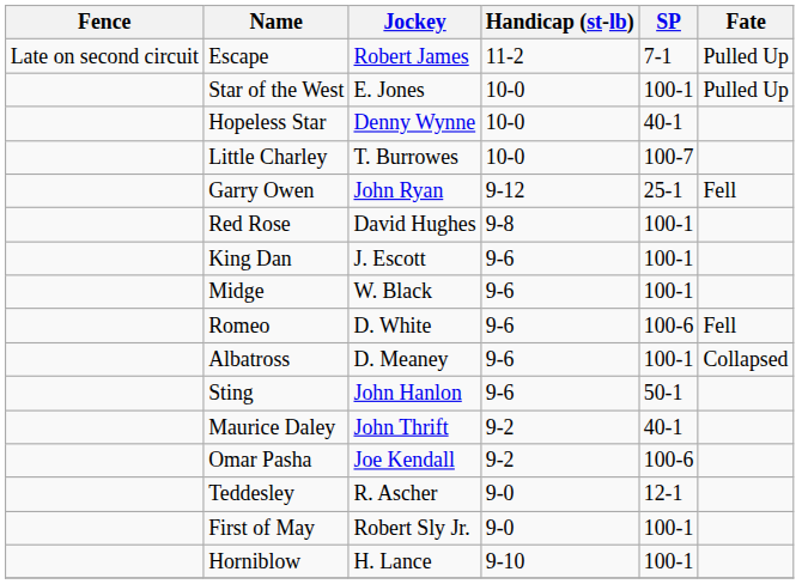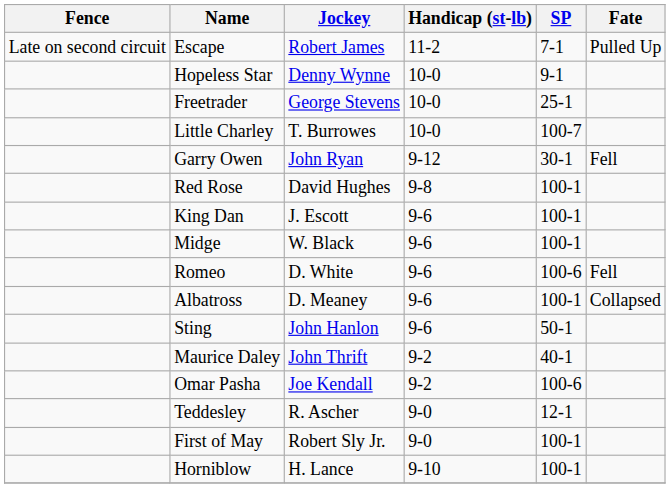- row: Star of the West | E. Jones | 10-0 | 100-1 | Pulled Up
Hopeless Star | SP: 40-1 -> 9-1
+ row: Freetrader | George Stevens | 10-0 | 25-1
Garry Owen | SP: 25-1 -> 30-1
